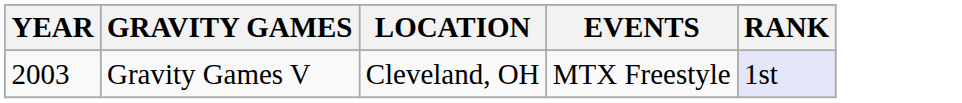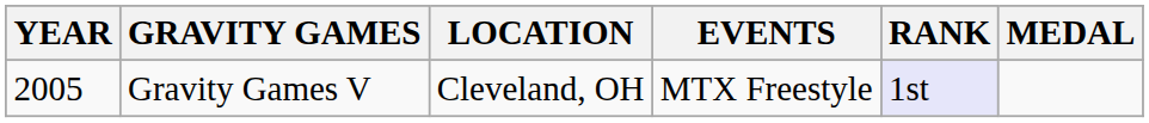+ column: MEDAL
Gravity Games V | YEAR: 2003 -> 2005
